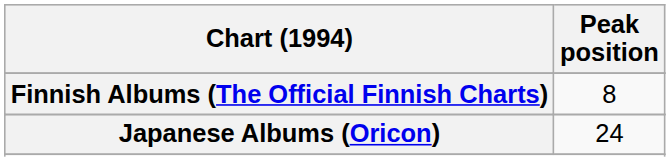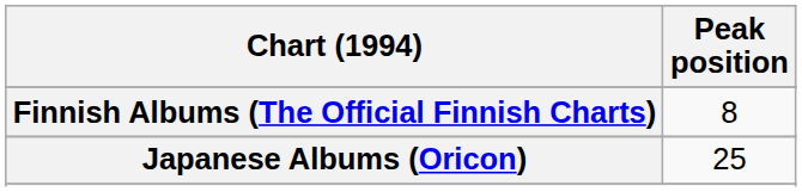Japanese Albums (Oricon) | Peak position: 24 -> 25
